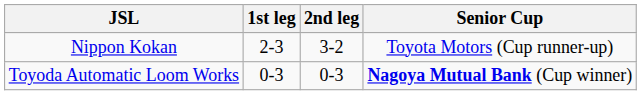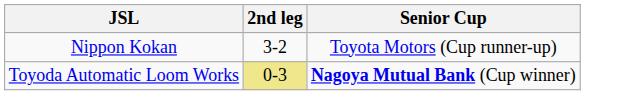- column: 1st leg | 2-3 | 0-3
Toyoda Automatic Loom Works | 2nd leg: no background -> khaki background
